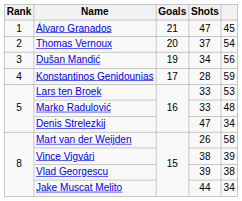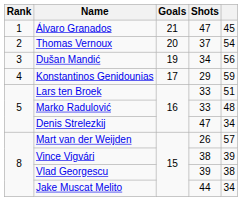Konstantinos Genidounias | Shots: 28 -> 29
Lars ten Broek | column 5: 53 -> 51
Mart van der Weijden | column 5: 58 -> 57
